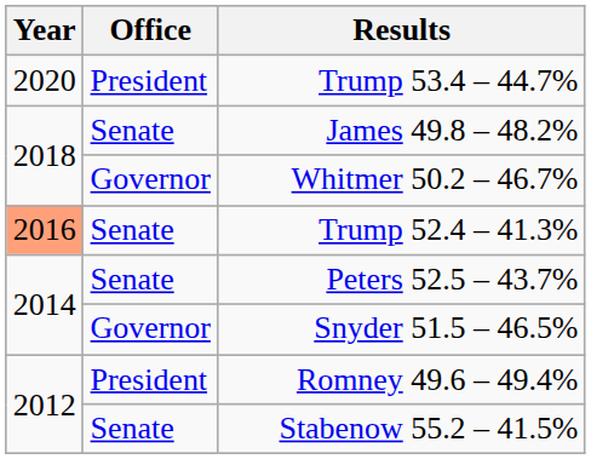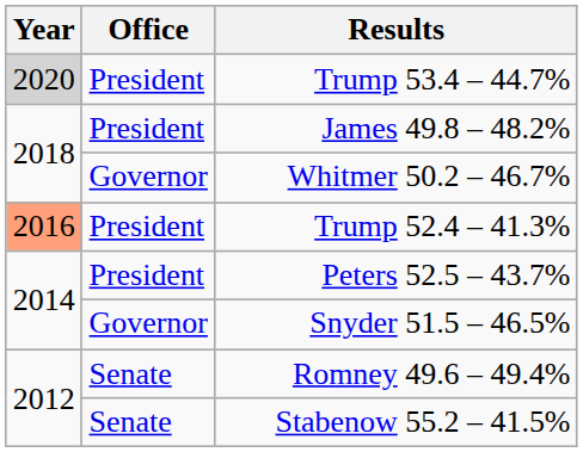Trump 53.4 – 44.7% | Year: no background -> lightgrey background
James 49.8 – 48.2% | Office: Senate -> President
Trump 52.4 – 41.3% | Office: Senate -> President
Peters 52.5 – 43.7% | Office: Senate -> President
Romney 49.6 – 49.4% | Office: President -> Senate
